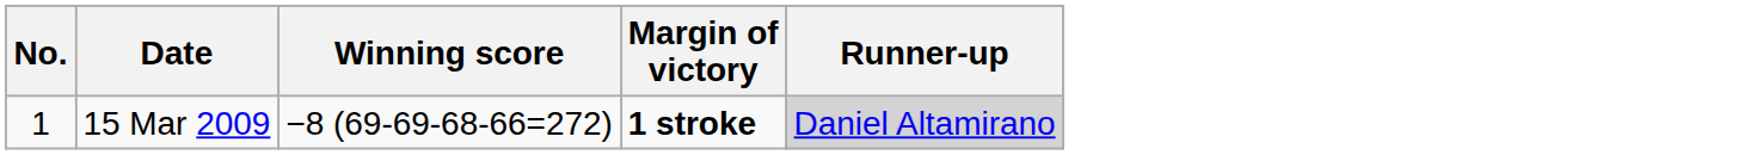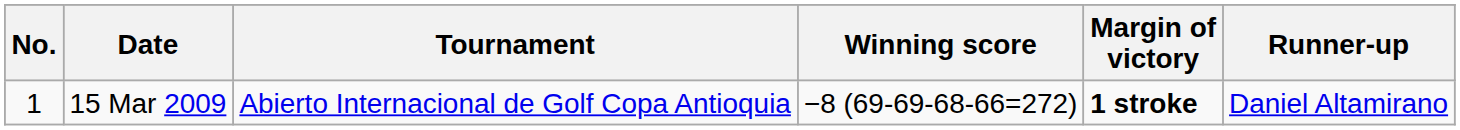+ column: Tournament | Abierto Internacional de Golf Copa Antioquia
15 Mar 2009 | Runner-up: lightgrey background -> no background
